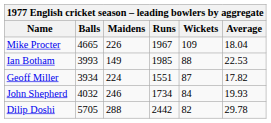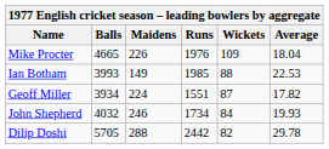Mike Procter | Runs: 1967 -> 1976
